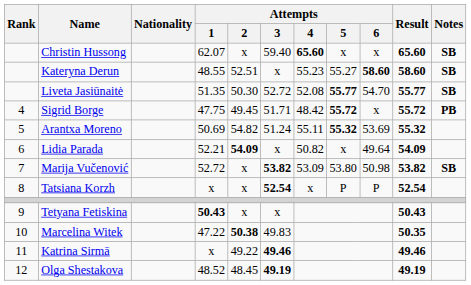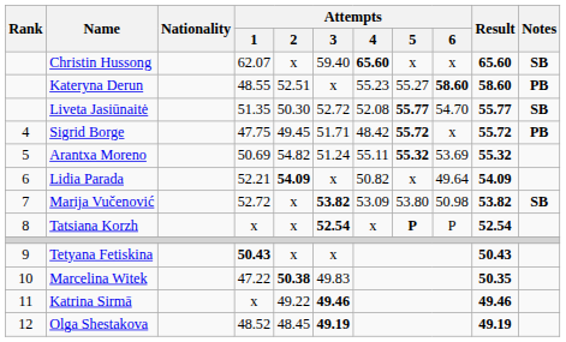Kateryna Derun | Notes: SB -> PB
Tatsiana Korzh | Attempts / 5: normal -> bold
